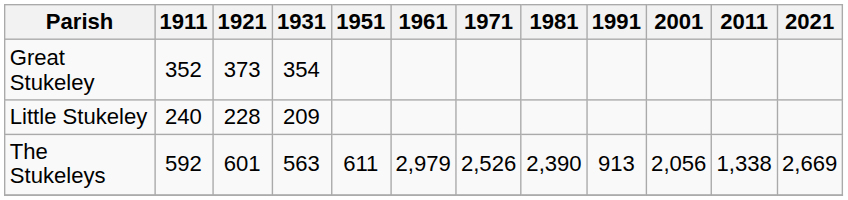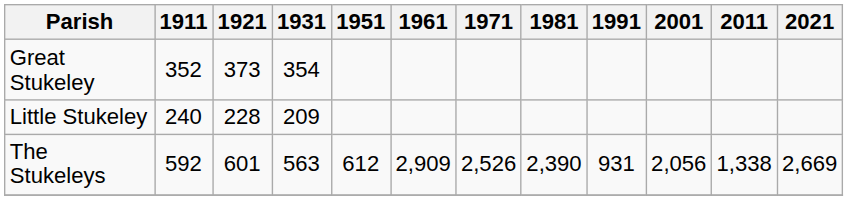The Stukeleys | 1951: 611 -> 612
The Stukeleys | 1961: 2,979 -> 2,909
The Stukeleys | 1991: 913 -> 931
